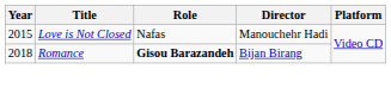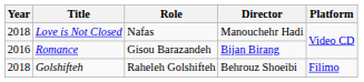Love is Not Closed | Year: 2015 -> 2018
Romance | Year: 2018 -> 2016
Romance | Role: bold -> normal
+ row: 2018 | Golshifteh | Raheleh Golshifteh | Behrouz Shoeibi | Filimo
